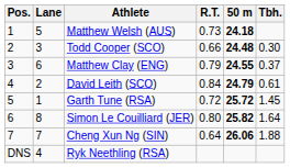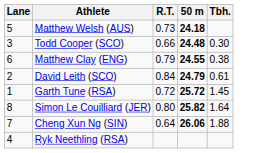- column: Pos. | 1 | 2 | 3 | 4 | 5 | 6 | 7 | DNS
Matthew Clay (ENG) | Tbh.: 0.37 -> 0.38
